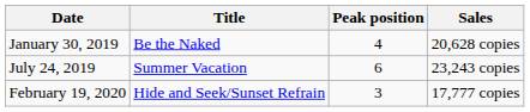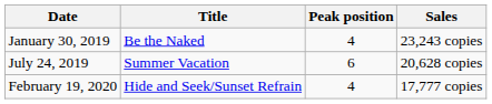January 30, 2019 | Sales: 20,628 copies -> 23,243 copies
July 24, 2019 | Sales: 23,243 copies -> 20,628 copies
February 19, 2020 | Peak position: 3 -> 4
